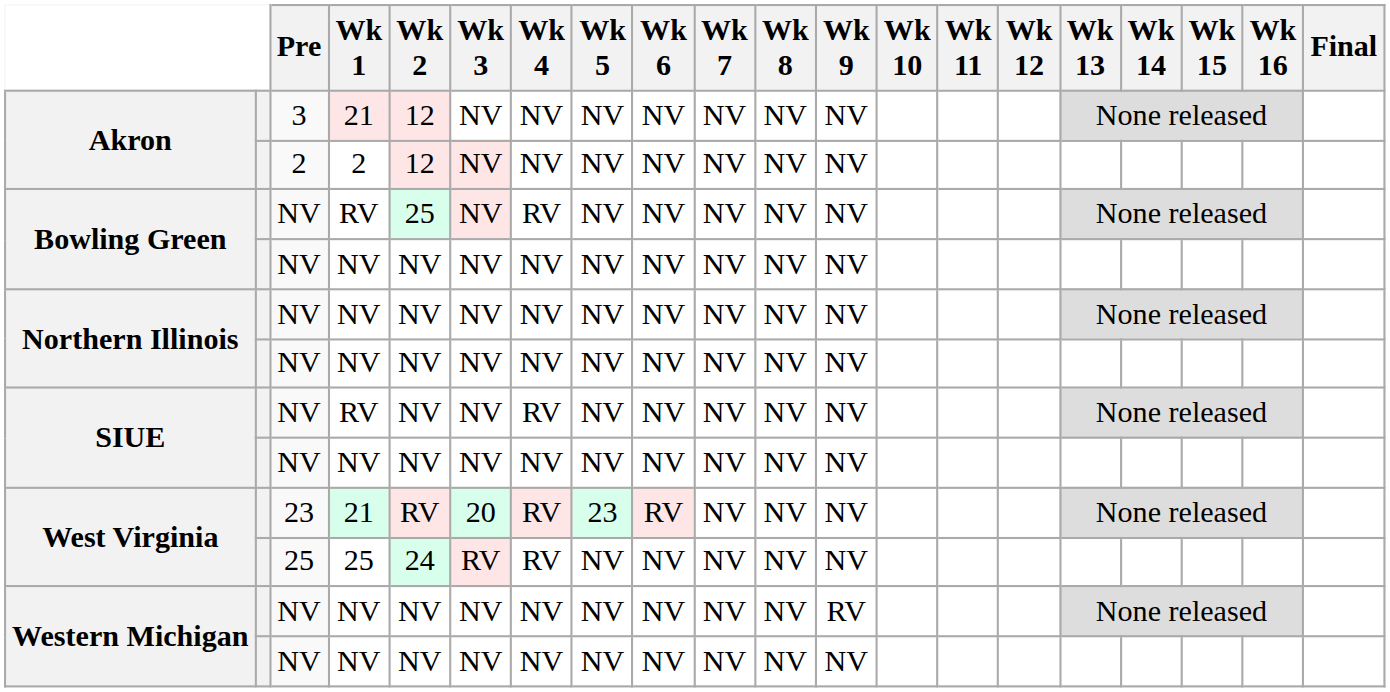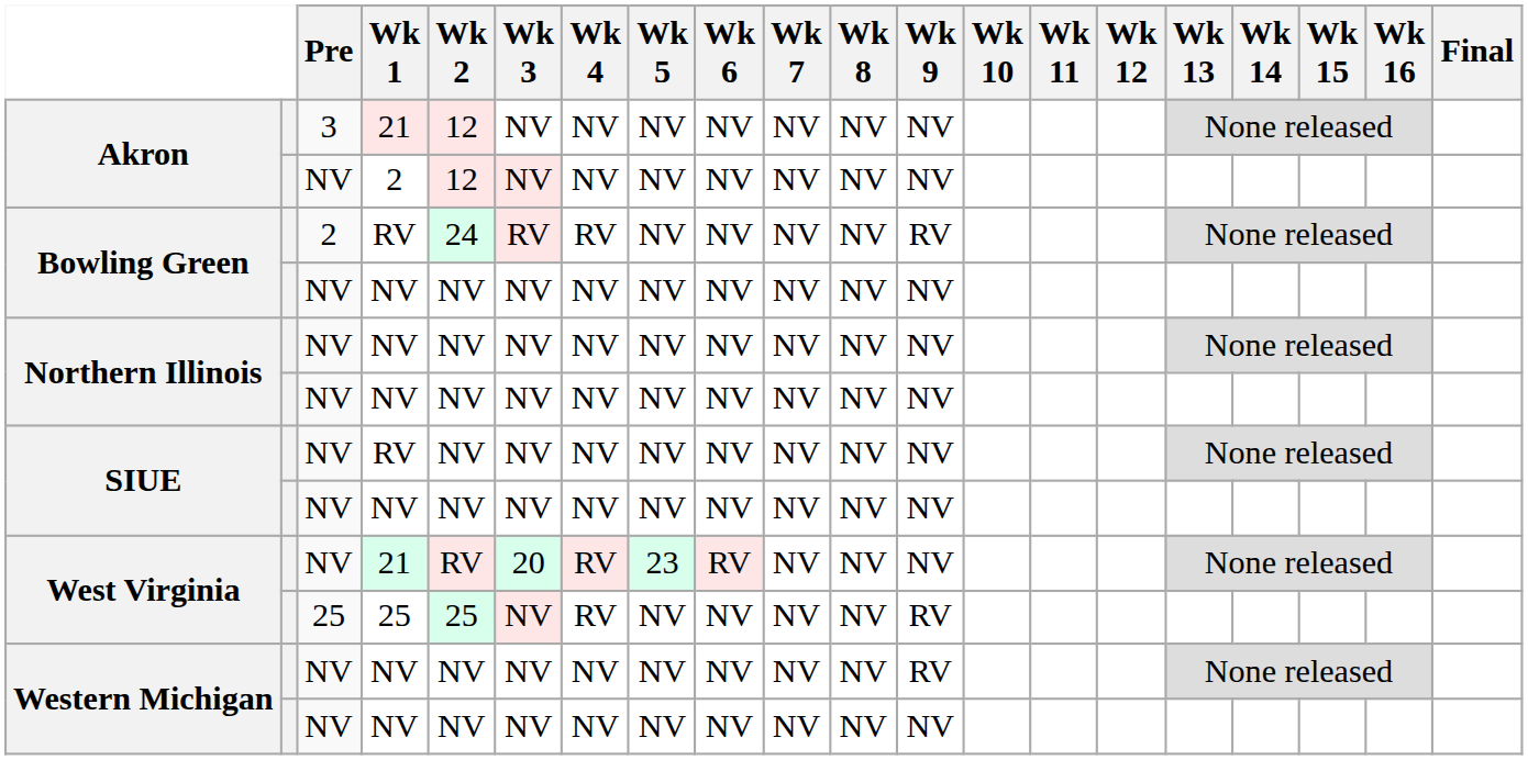Akron / 2 | Pre: 2 -> NV
Bowling Green / RV | Pre: NV -> 2
Bowling Green / RV | Wk 2: 25 -> 24
Bowling Green / RV | Wk 3: NV -> RV
Bowling Green / RV | Wk 9: NV -> RV
SIUE / RV | Wk 4: RV -> NV
West Virginia / 21 | Pre: 23 -> NV
West Virginia / 25 | Wk 2: 24 -> 25
West Virginia / 25 | Wk 3: RV -> NV
West Virginia / 25 | Wk 9: NV -> RV
